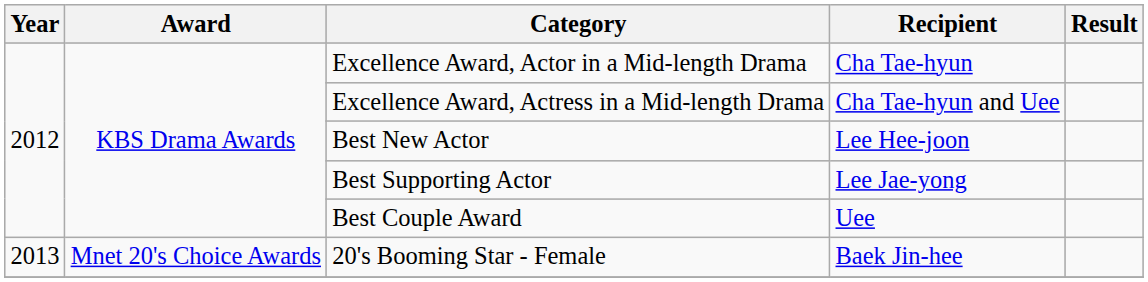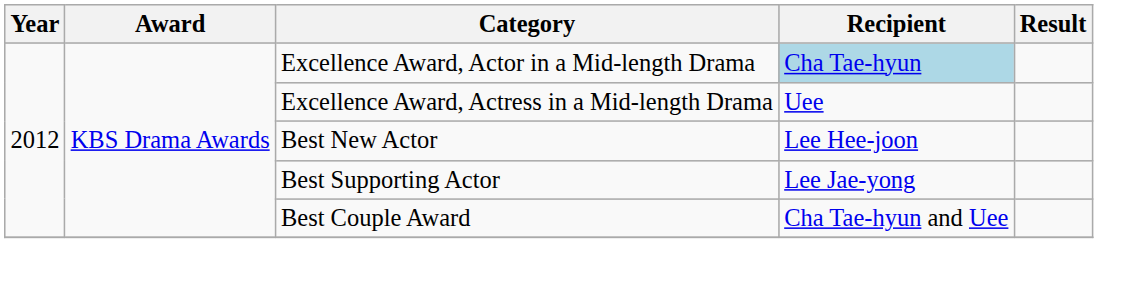Excellence Award, Actor in a Mid-length Drama | Recipient: no background -> lightblue background
Excellence Award, Actress in a Mid-length Drama | Recipient: Cha Tae-hyun and Uee -> Uee
Best Couple Award | Recipient: Uee -> Cha Tae-hyun and Uee
- row: 2013 | Mnet 20's Choice Awards | 20's Booming Star - Female | Baek Jin-hee
